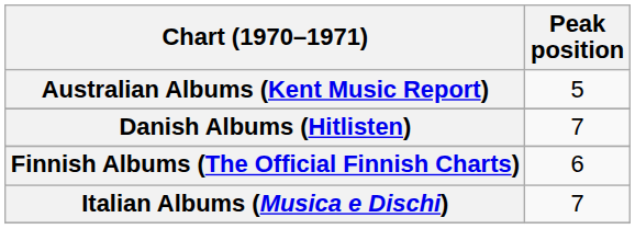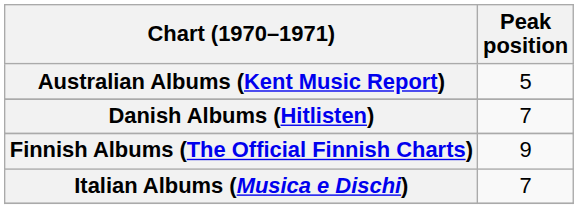Finnish Albums (The Official Finnish Charts) | Peak position: 6 -> 9
